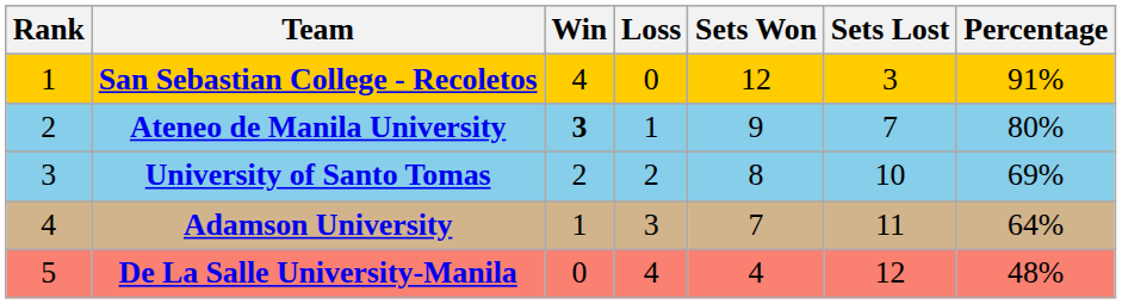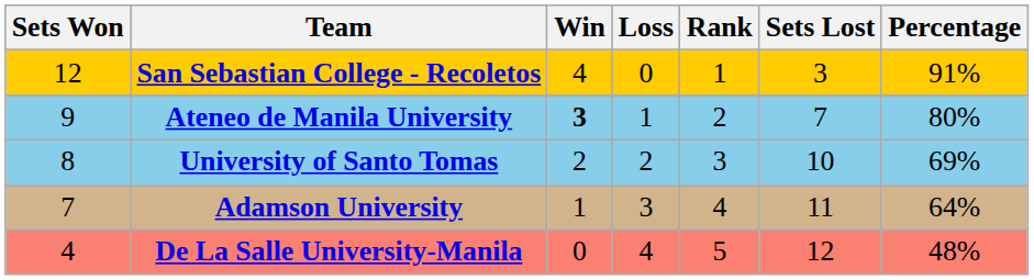columns swapped: Rank <-> Sets Won
